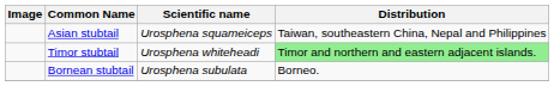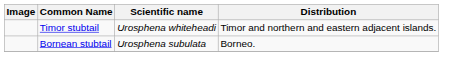- row: Asian stubtail | Urosphena squameiceps | Taiwan, southeastern China, Nepal and Philippines
Timor stubtail | Distribution: lightgreen background -> no background
